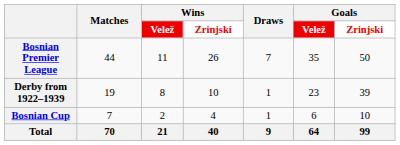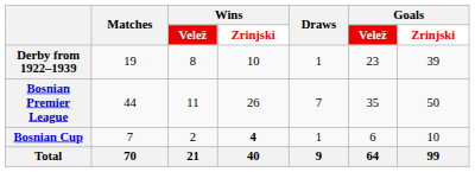rows swapped: Derby from 1922–1939 <-> Bosnian Premier League
Bosnian Cup | Wins / Zrinjski: normal -> bold
